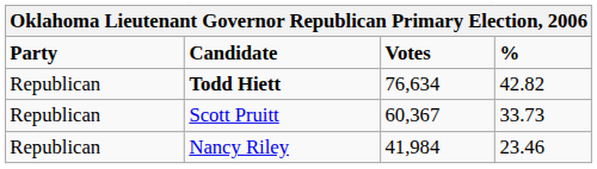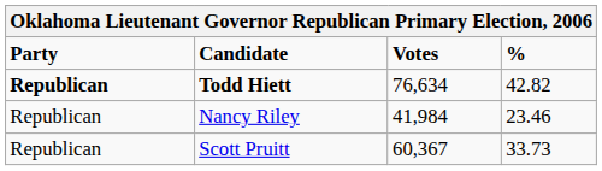Todd Hiett | Party: normal -> bold
rows swapped: Scott Pruitt <-> Nancy Riley
